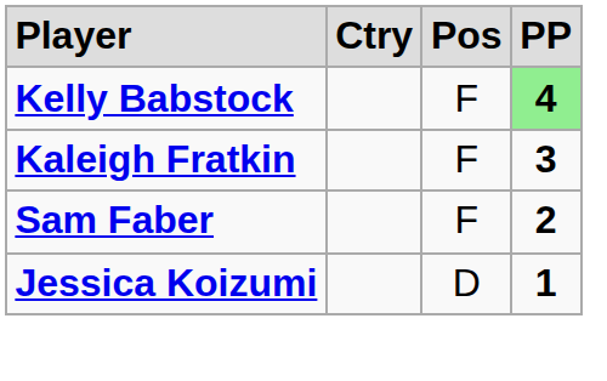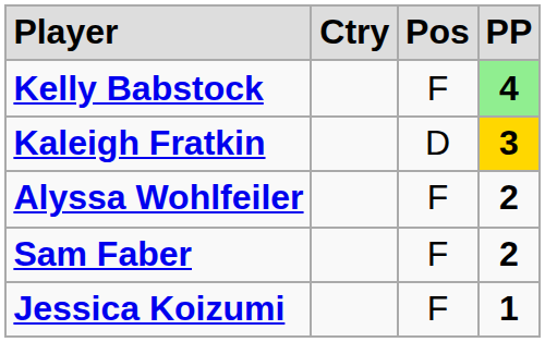Kaleigh Fratkin | column 3: F -> D
Kaleigh Fratkin | column 4: no background -> gold background
+ row: Alyssa Wohlfeiler | F | 2
Jessica Koizumi | column 3: D -> F
